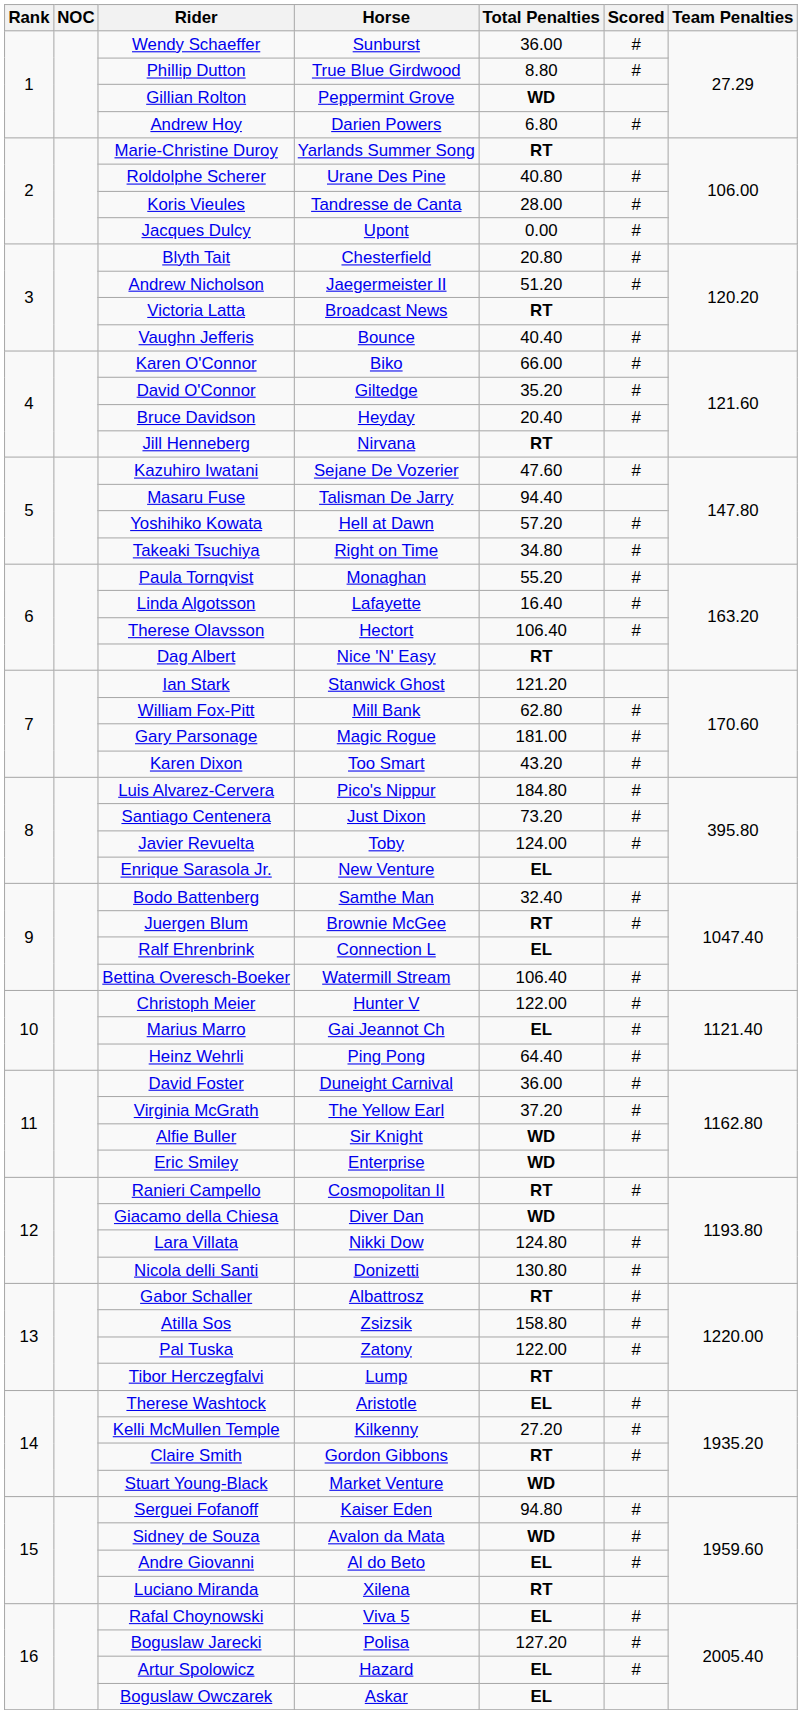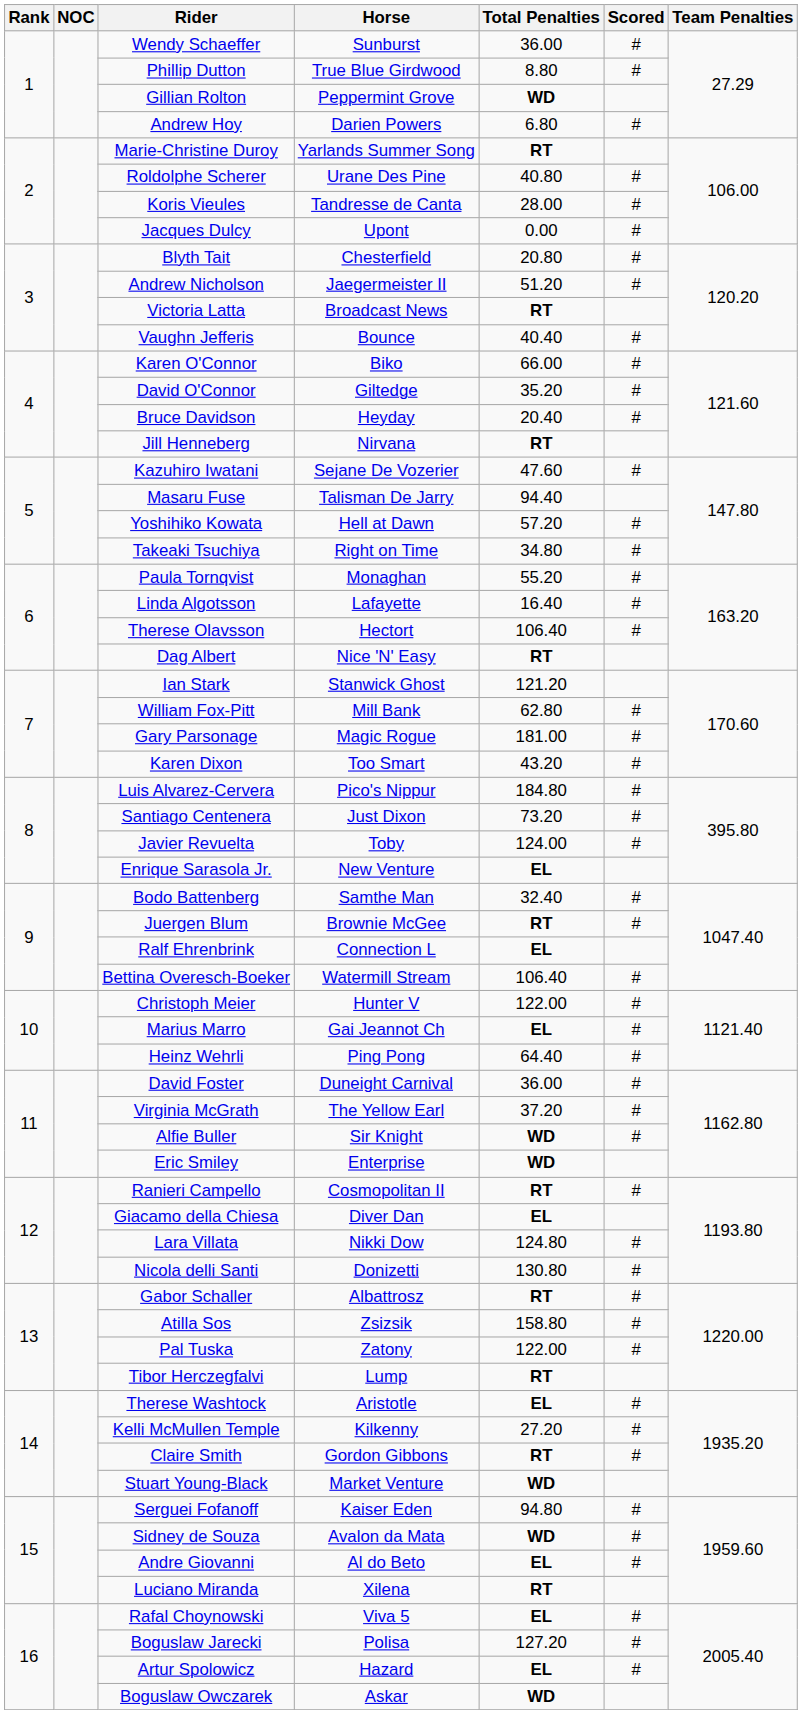Giacamo della Chiesa | Total Penalties: WD -> EL
Boguslaw Owczarek | Total Penalties: EL -> WD
